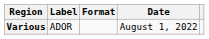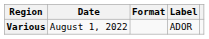columns swapped: Date <-> Label
